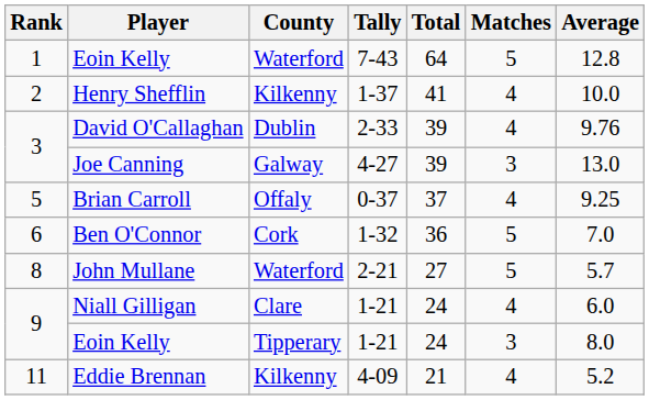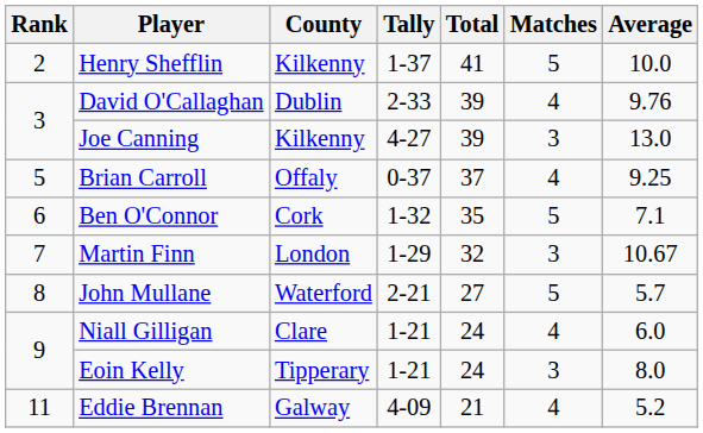- row: 1 | Eoin Kelly | Waterford | 7-43 | 64 | 5 | 12.8
Henry Shefflin | Matches: 4 -> 5
Joe Canning | County: Galway -> Kilkenny
Ben O'Connor | Total: 36 -> 35
Ben O'Connor | Average: 7.0 -> 7.1
+ row: 7 | Martin Finn | London | 1-29 | 32 | 3 | 10.67
Eddie Brennan | County: Kilkenny -> Galway
